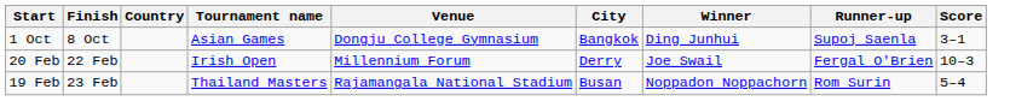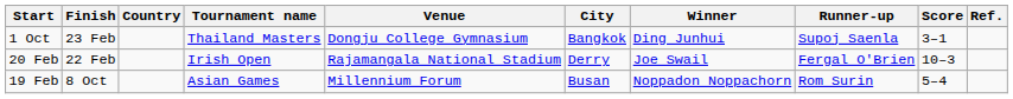+ column: Ref.
1 Oct | Finish: 8 Oct -> 23 Feb
1 Oct | Tournament name: Asian Games -> Thailand Masters
20 Feb | Venue: Millennium Forum -> Rajamangala National Stadium
19 Feb | Finish: 23 Feb -> 8 Oct
19 Feb | Tournament name: Thailand Masters -> Asian Games
19 Feb | Venue: Rajamangala National Stadium -> Millennium Forum
